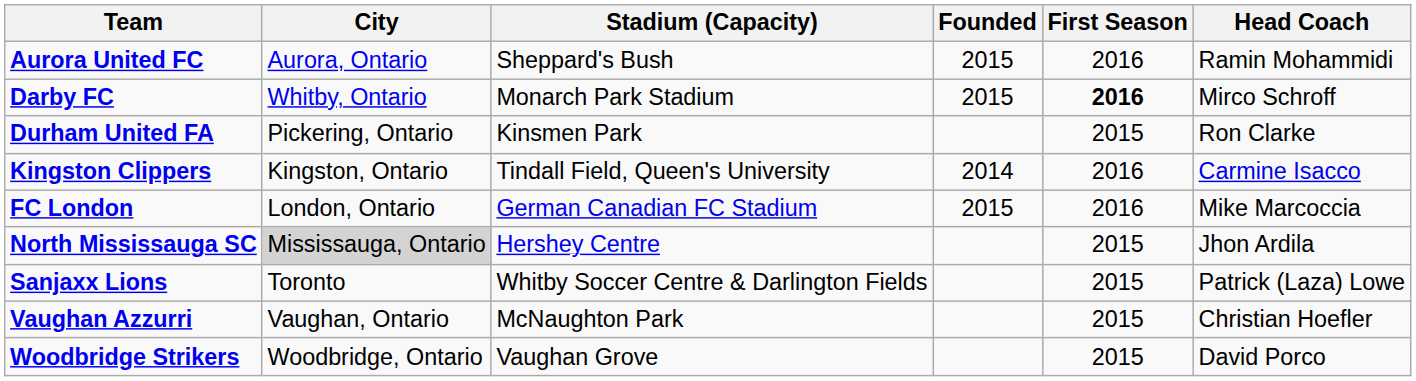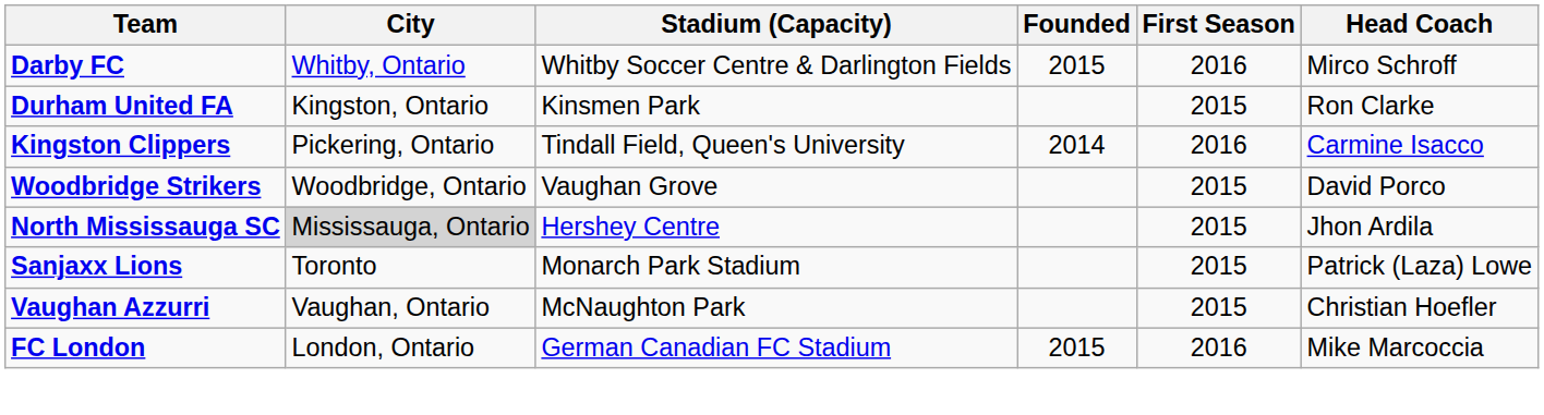- row: Aurora United FC | Aurora, Ontario | Sheppard's Bush | 2015 | 2016 | Ramin Mohammidi
Darby FC | Stadium (Capacity): Monarch Park Stadium -> Whitby Soccer Centre & Darlington Fields
Darby FC | First Season: bold -> normal
Durham United FA | City: Pickering, Ontario -> Kingston, Ontario
Kingston Clippers | City: Kingston, Ontario -> Pickering, Ontario
rows swapped: FC London <-> Woodbridge Strikers
Sanjaxx Lions | Stadium (Capacity): Whitby Soccer Centre & Darlington Fields -> Monarch Park Stadium
